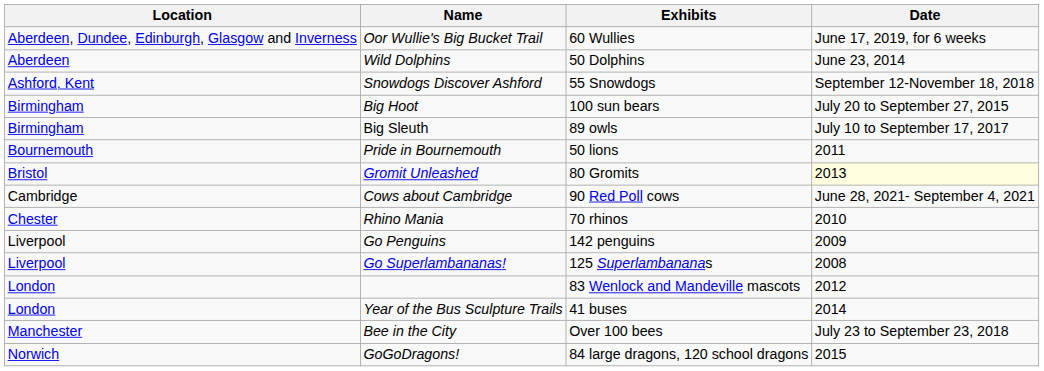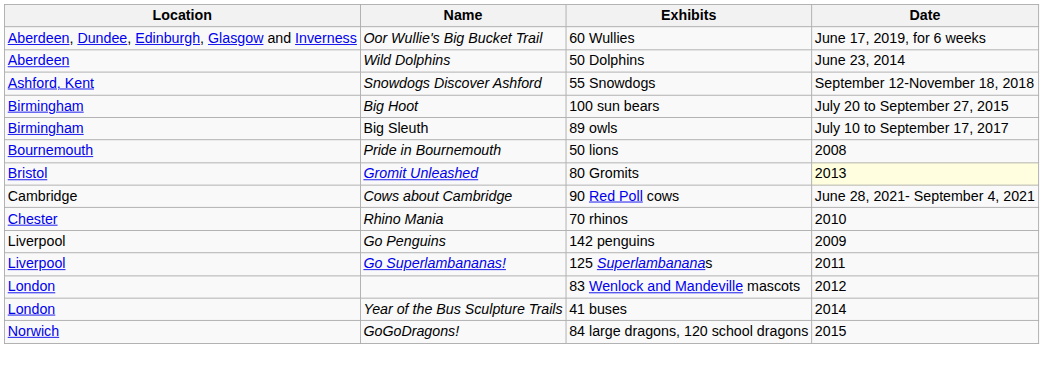Pride in Bournemouth | Date: 2011 -> 2008
Go Superlambananas! | Date: 2008 -> 2011
- row: Manchester | Bee in the City | Over 100 bees | July 23 to September 23, 2018
